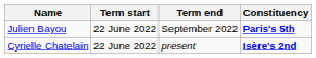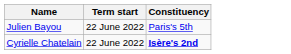- column: Term end | September 2022 | present
Julien Bayou | Constituency: bold -> normal
